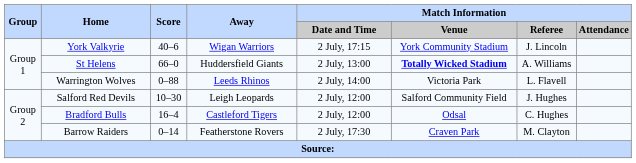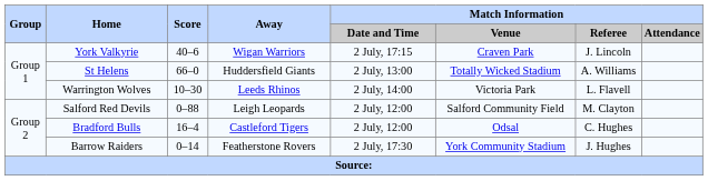York Valkyrie | Match Information / Venue: York Community Stadium -> Craven Park
St Helens | Match Information / Venue: bold -> normal
Warrington Wolves | Score: 0–88 -> 10–30
Salford Red Devils | Score: 10–30 -> 0–88
Salford Red Devils | Match Information / Referee: J. Hughes -> M. Clayton
Barrow Raiders | Match Information / Venue: Craven Park -> York Community Stadium
Barrow Raiders | Match Information / Referee: M. Clayton -> J. Hughes
